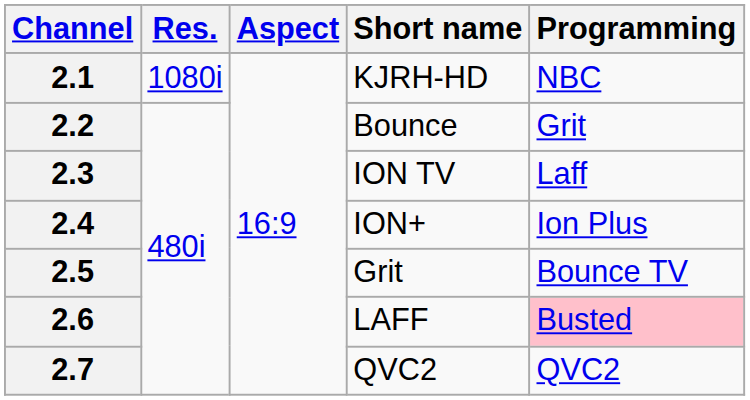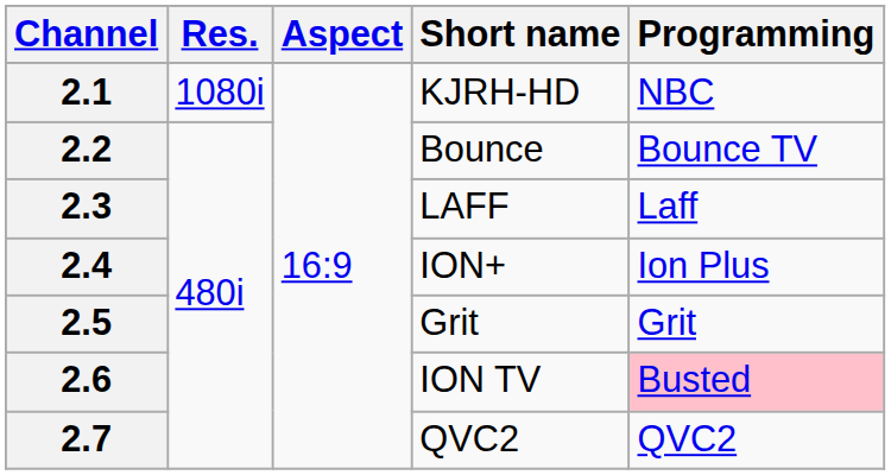2.2 | Programming: Grit -> Bounce TV
2.3 | Short name: ION TV -> LAFF
2.5 | Programming: Bounce TV -> Grit
2.6 | Short name: LAFF -> ION TV
